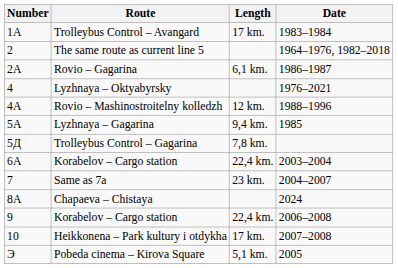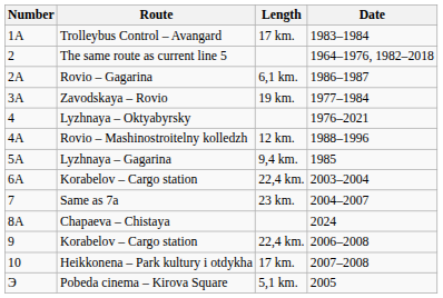+ row: 3A | Zavodskaya – Rovio | 19 km. | 1977–1984
- row: 5Д | Trolleybus Control – Gagarina | 7,8 km.
